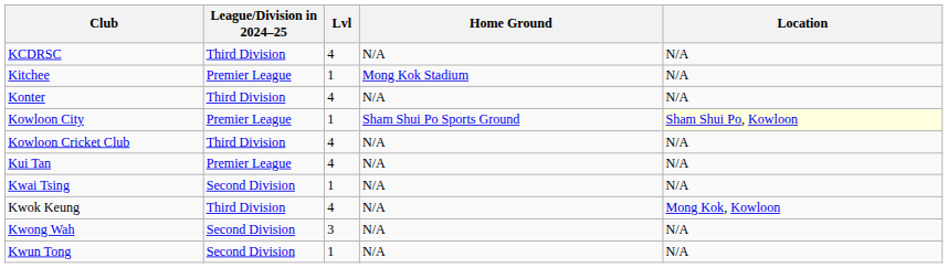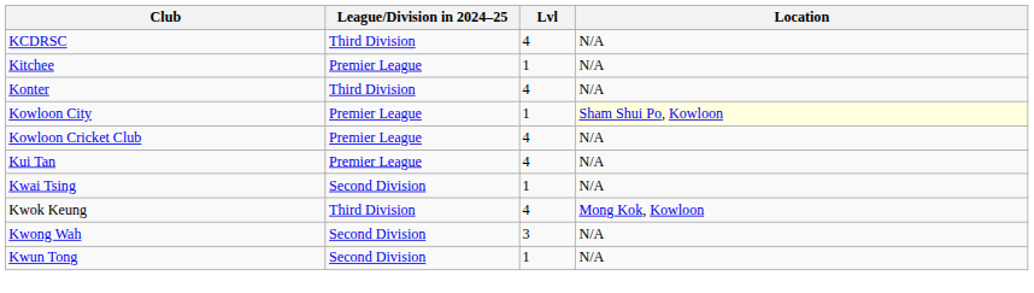- column: Home Ground | N/A | Mong Kok Stadium | N/A | Sham Shui Po Sports Ground | N/A | N/A | N/A | N/A | N/A | N/A
Kowloon Cricket Club | League/Division in 2024–25: Third Division -> Premier League
